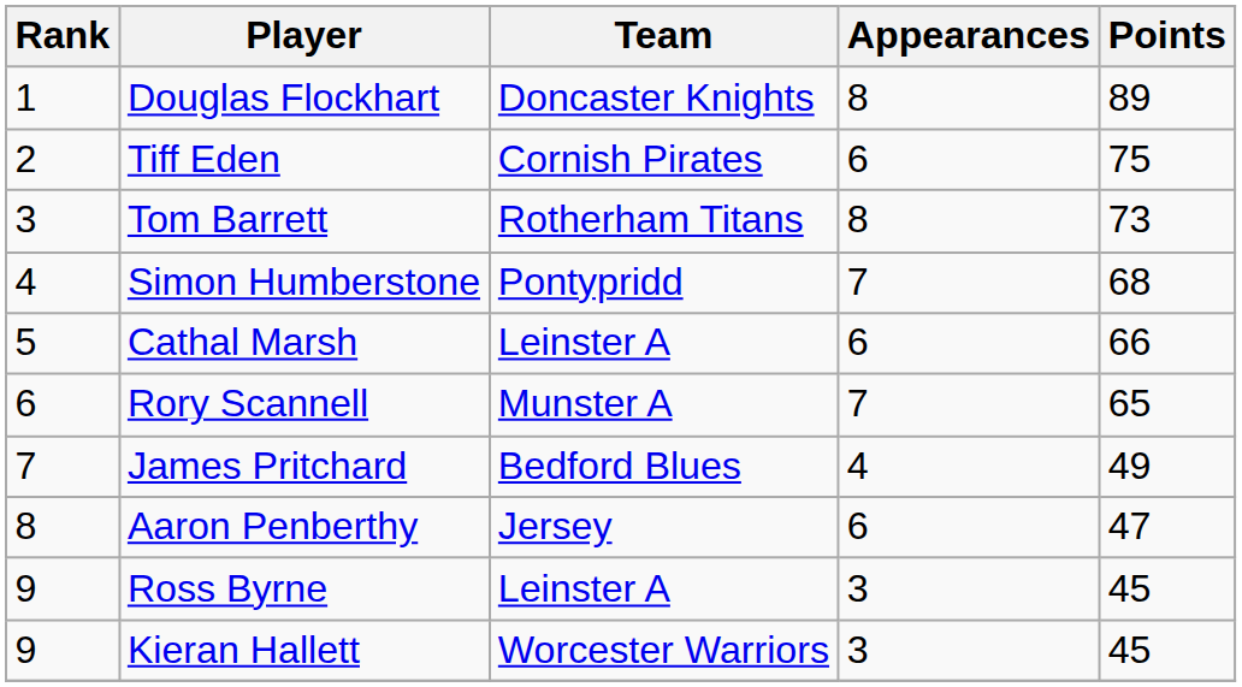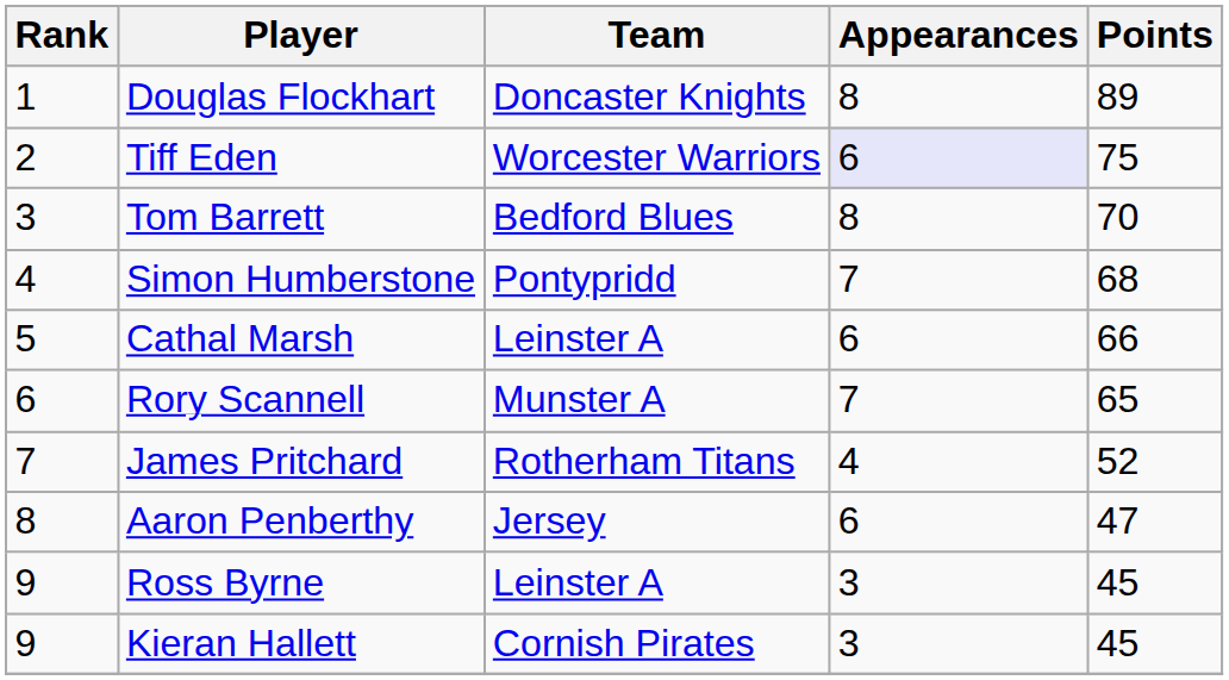Tiff Eden | Team: Cornish Pirates -> Worcester Warriors
Tiff Eden | Appearances: no background -> lavender background
Tom Barrett | Team: Rotherham Titans -> Bedford Blues
Tom Barrett | Points: 73 -> 70
James Pritchard | Team: Bedford Blues -> Rotherham Titans
James Pritchard | Points: 49 -> 52
Kieran Hallett | Team: Worcester Warriors -> Cornish Pirates
